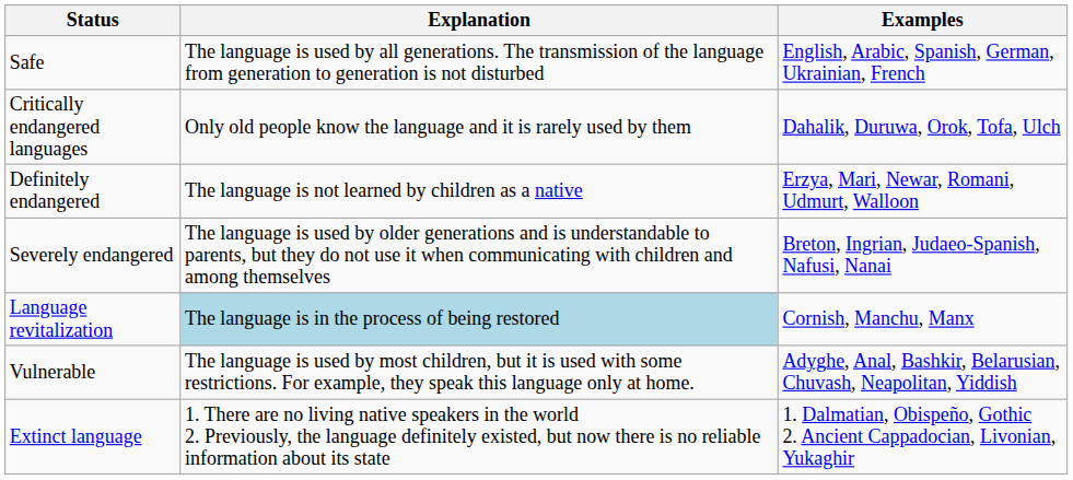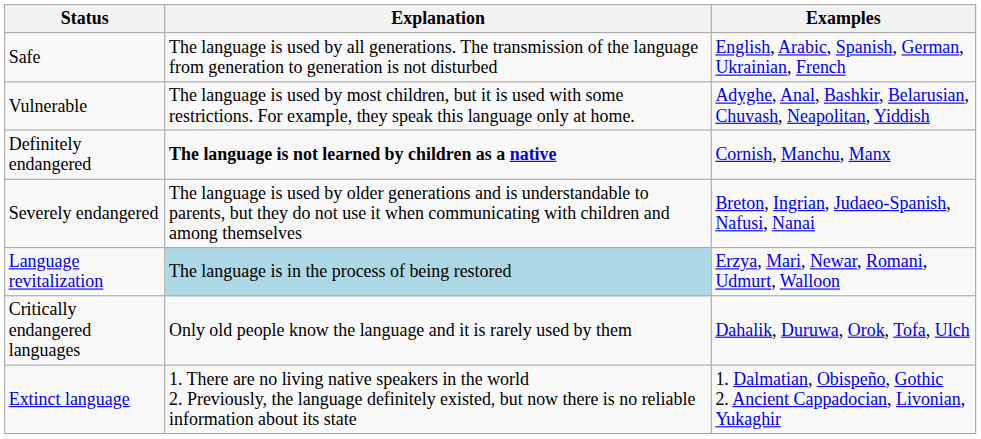rows swapped: Vulnerable <-> Critically endangered languages
Definitely endangered | Explanation: normal -> bold
Definitely endangered | Examples: Erzya, Mari, Newar, Romani, Udmurt, Walloon -> Cornish, Manchu, Manx
Language revitalization | Examples: Cornish, Manchu, Manx -> Erzya, Mari, Newar, Romani, Udmurt, Walloon
